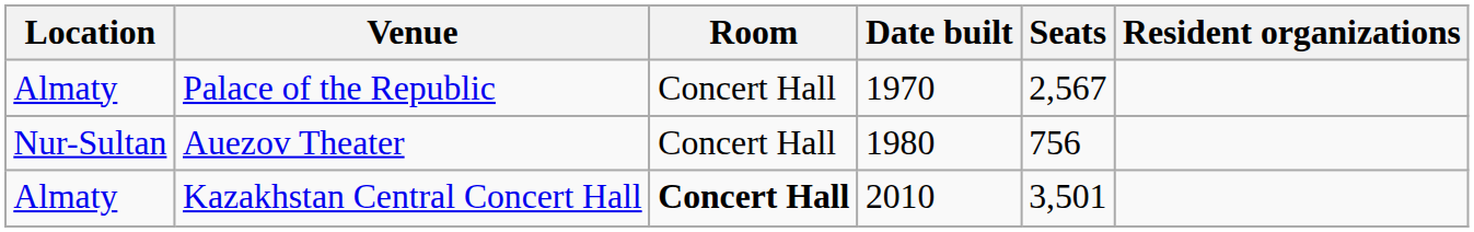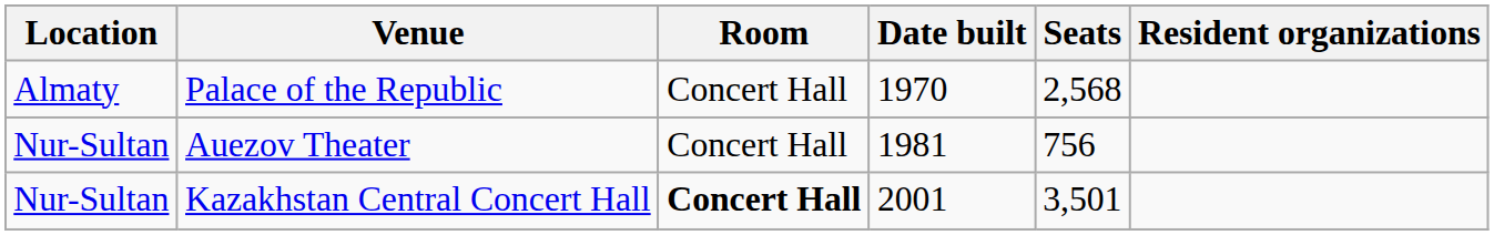Palace of the Republic | Seats: 2,567 -> 2,568
Auezov Theater | Date built: 1980 -> 1981
Kazakhstan Central Concert Hall | Location: Almaty -> Nur-Sultan
Kazakhstan Central Concert Hall | Date built: 2010 -> 2001
